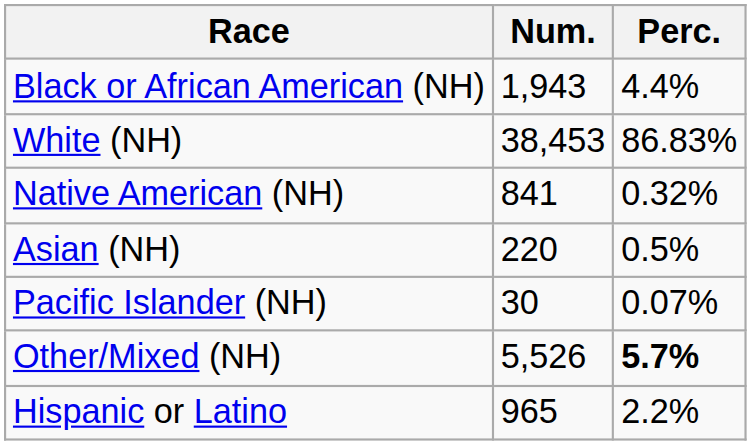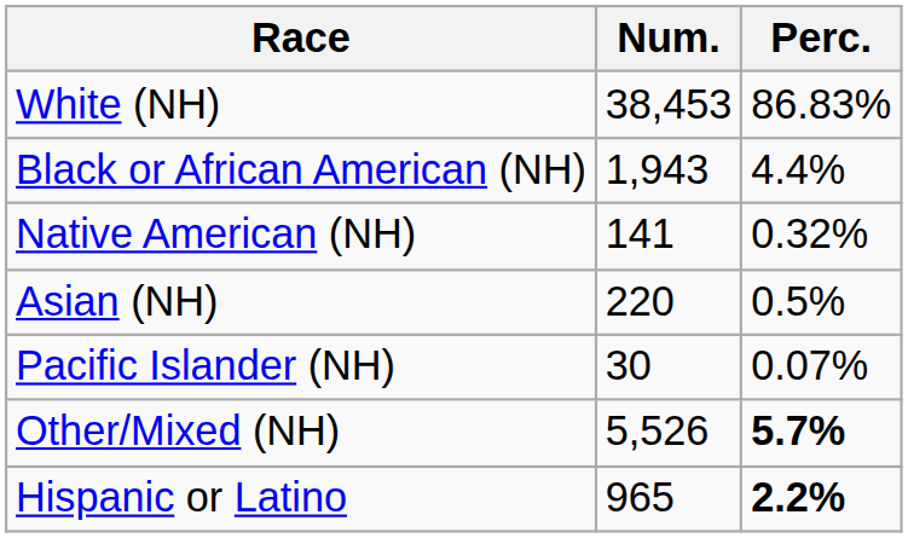rows swapped: White (NH) <-> Black or African American (NH)
Native American (NH) | Num.: 841 -> 141
Hispanic or Latino | Perc.: normal -> bold
